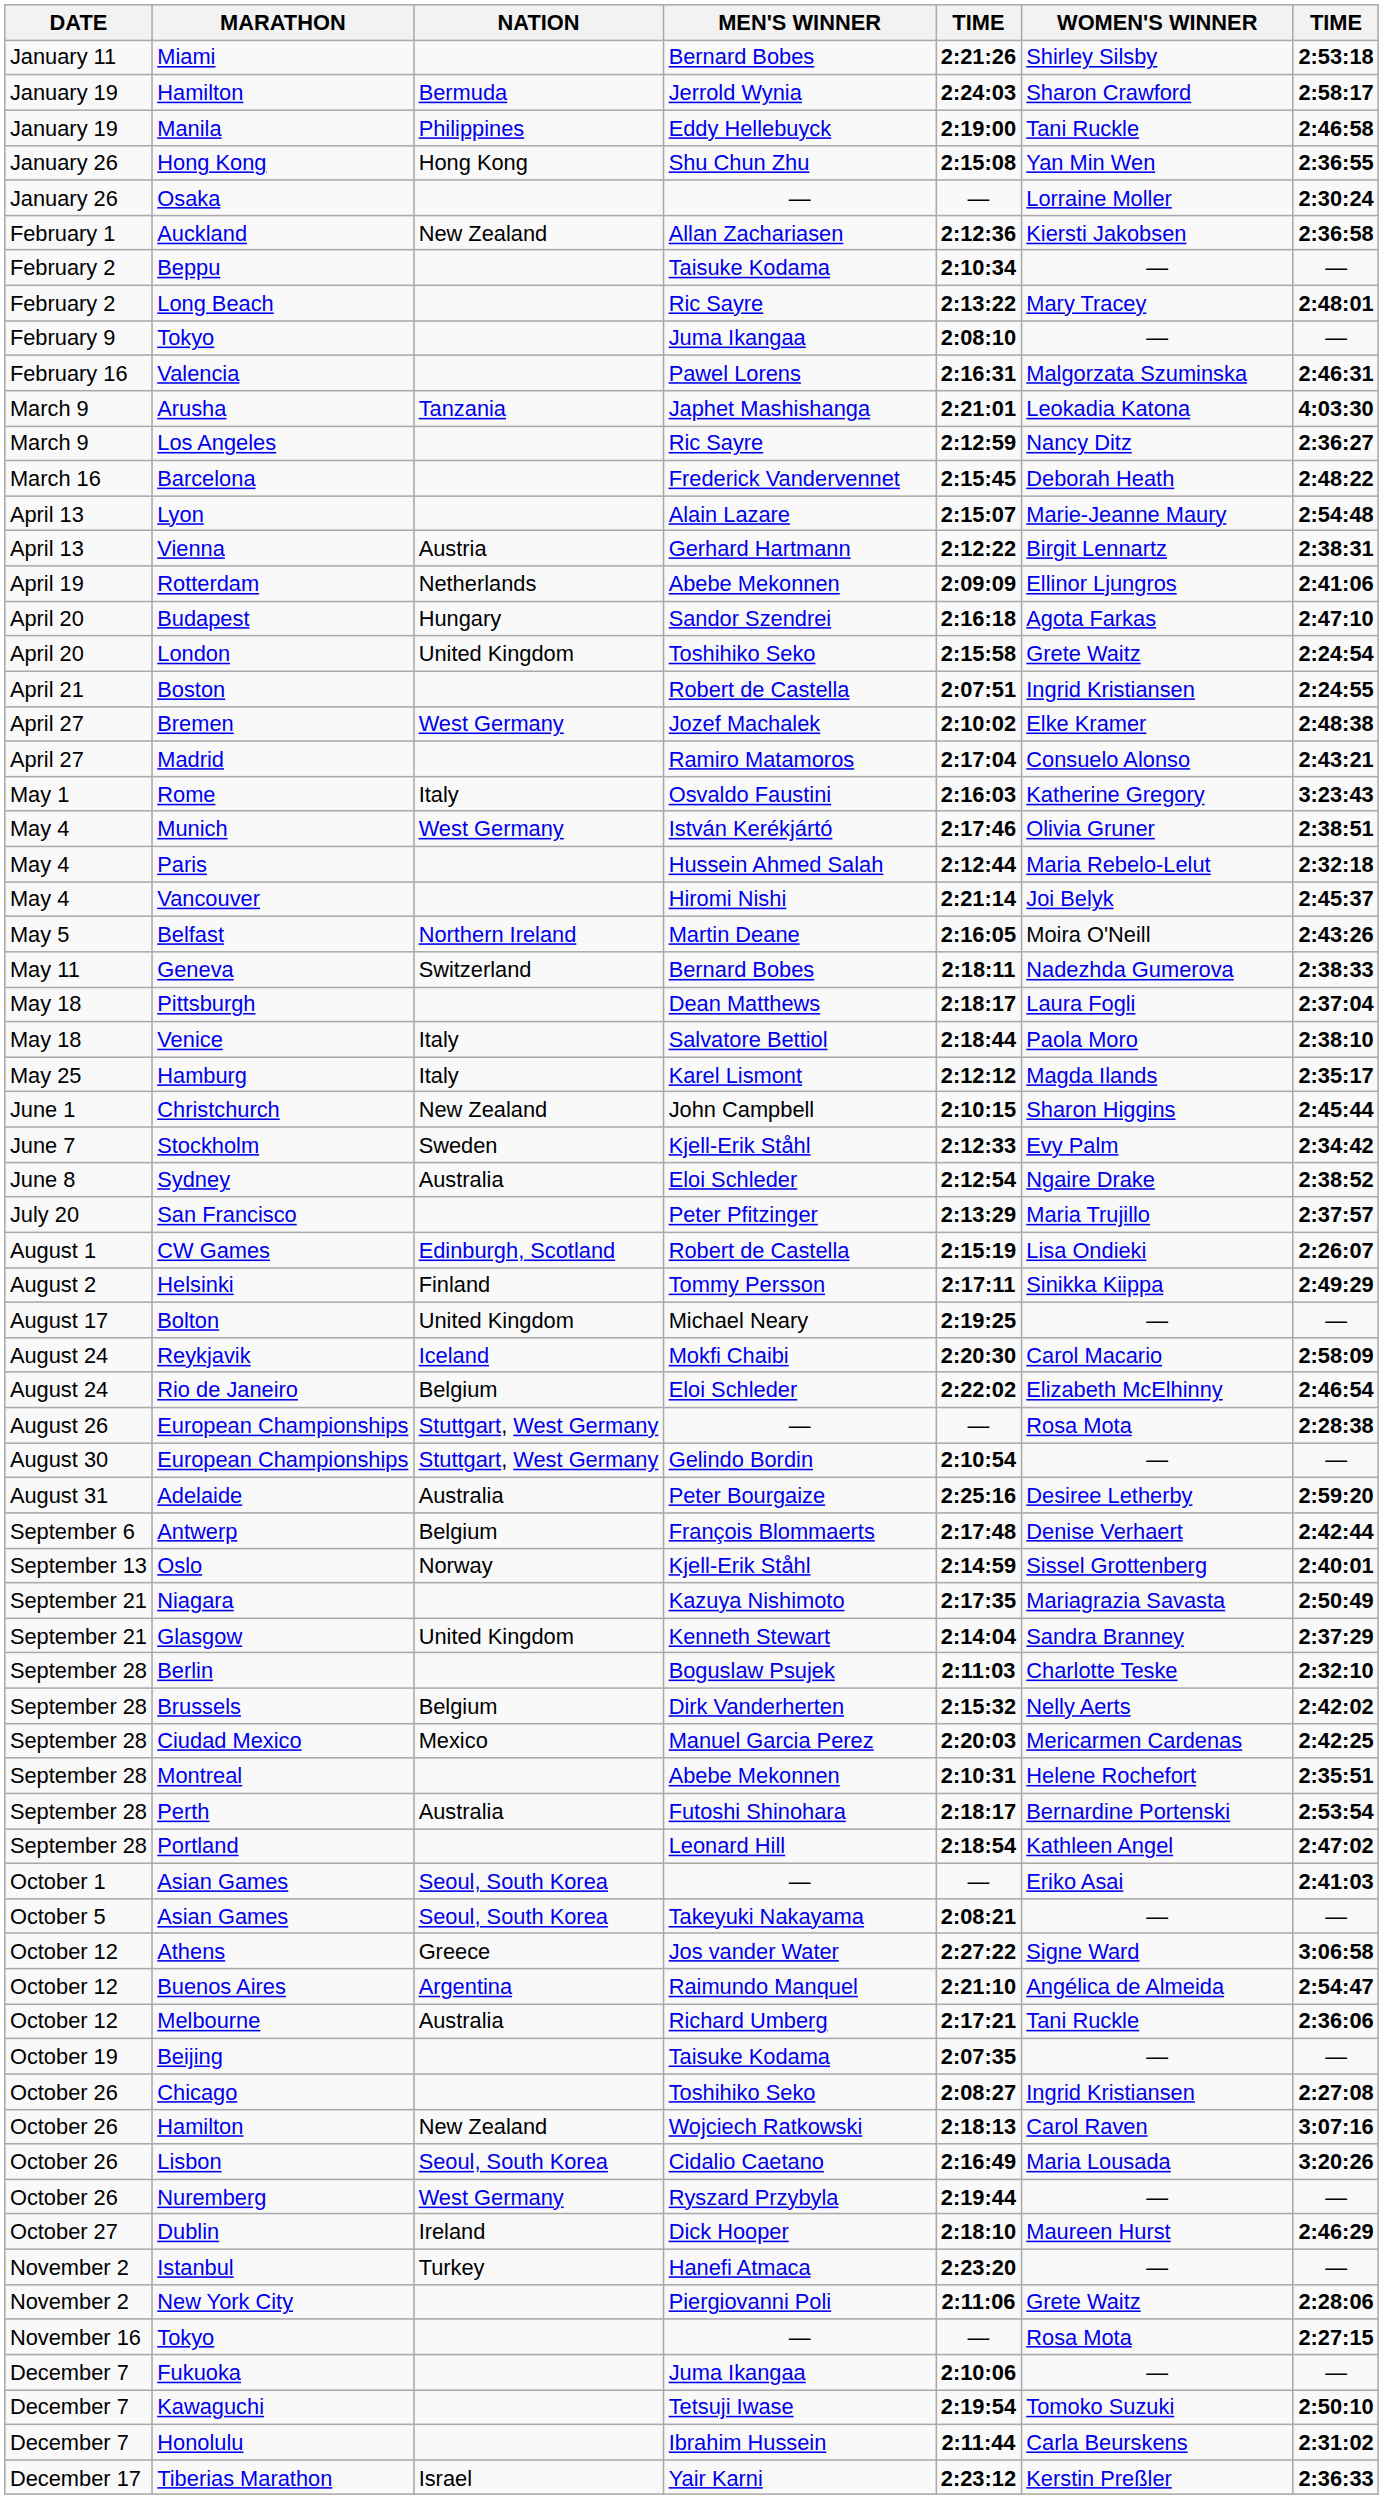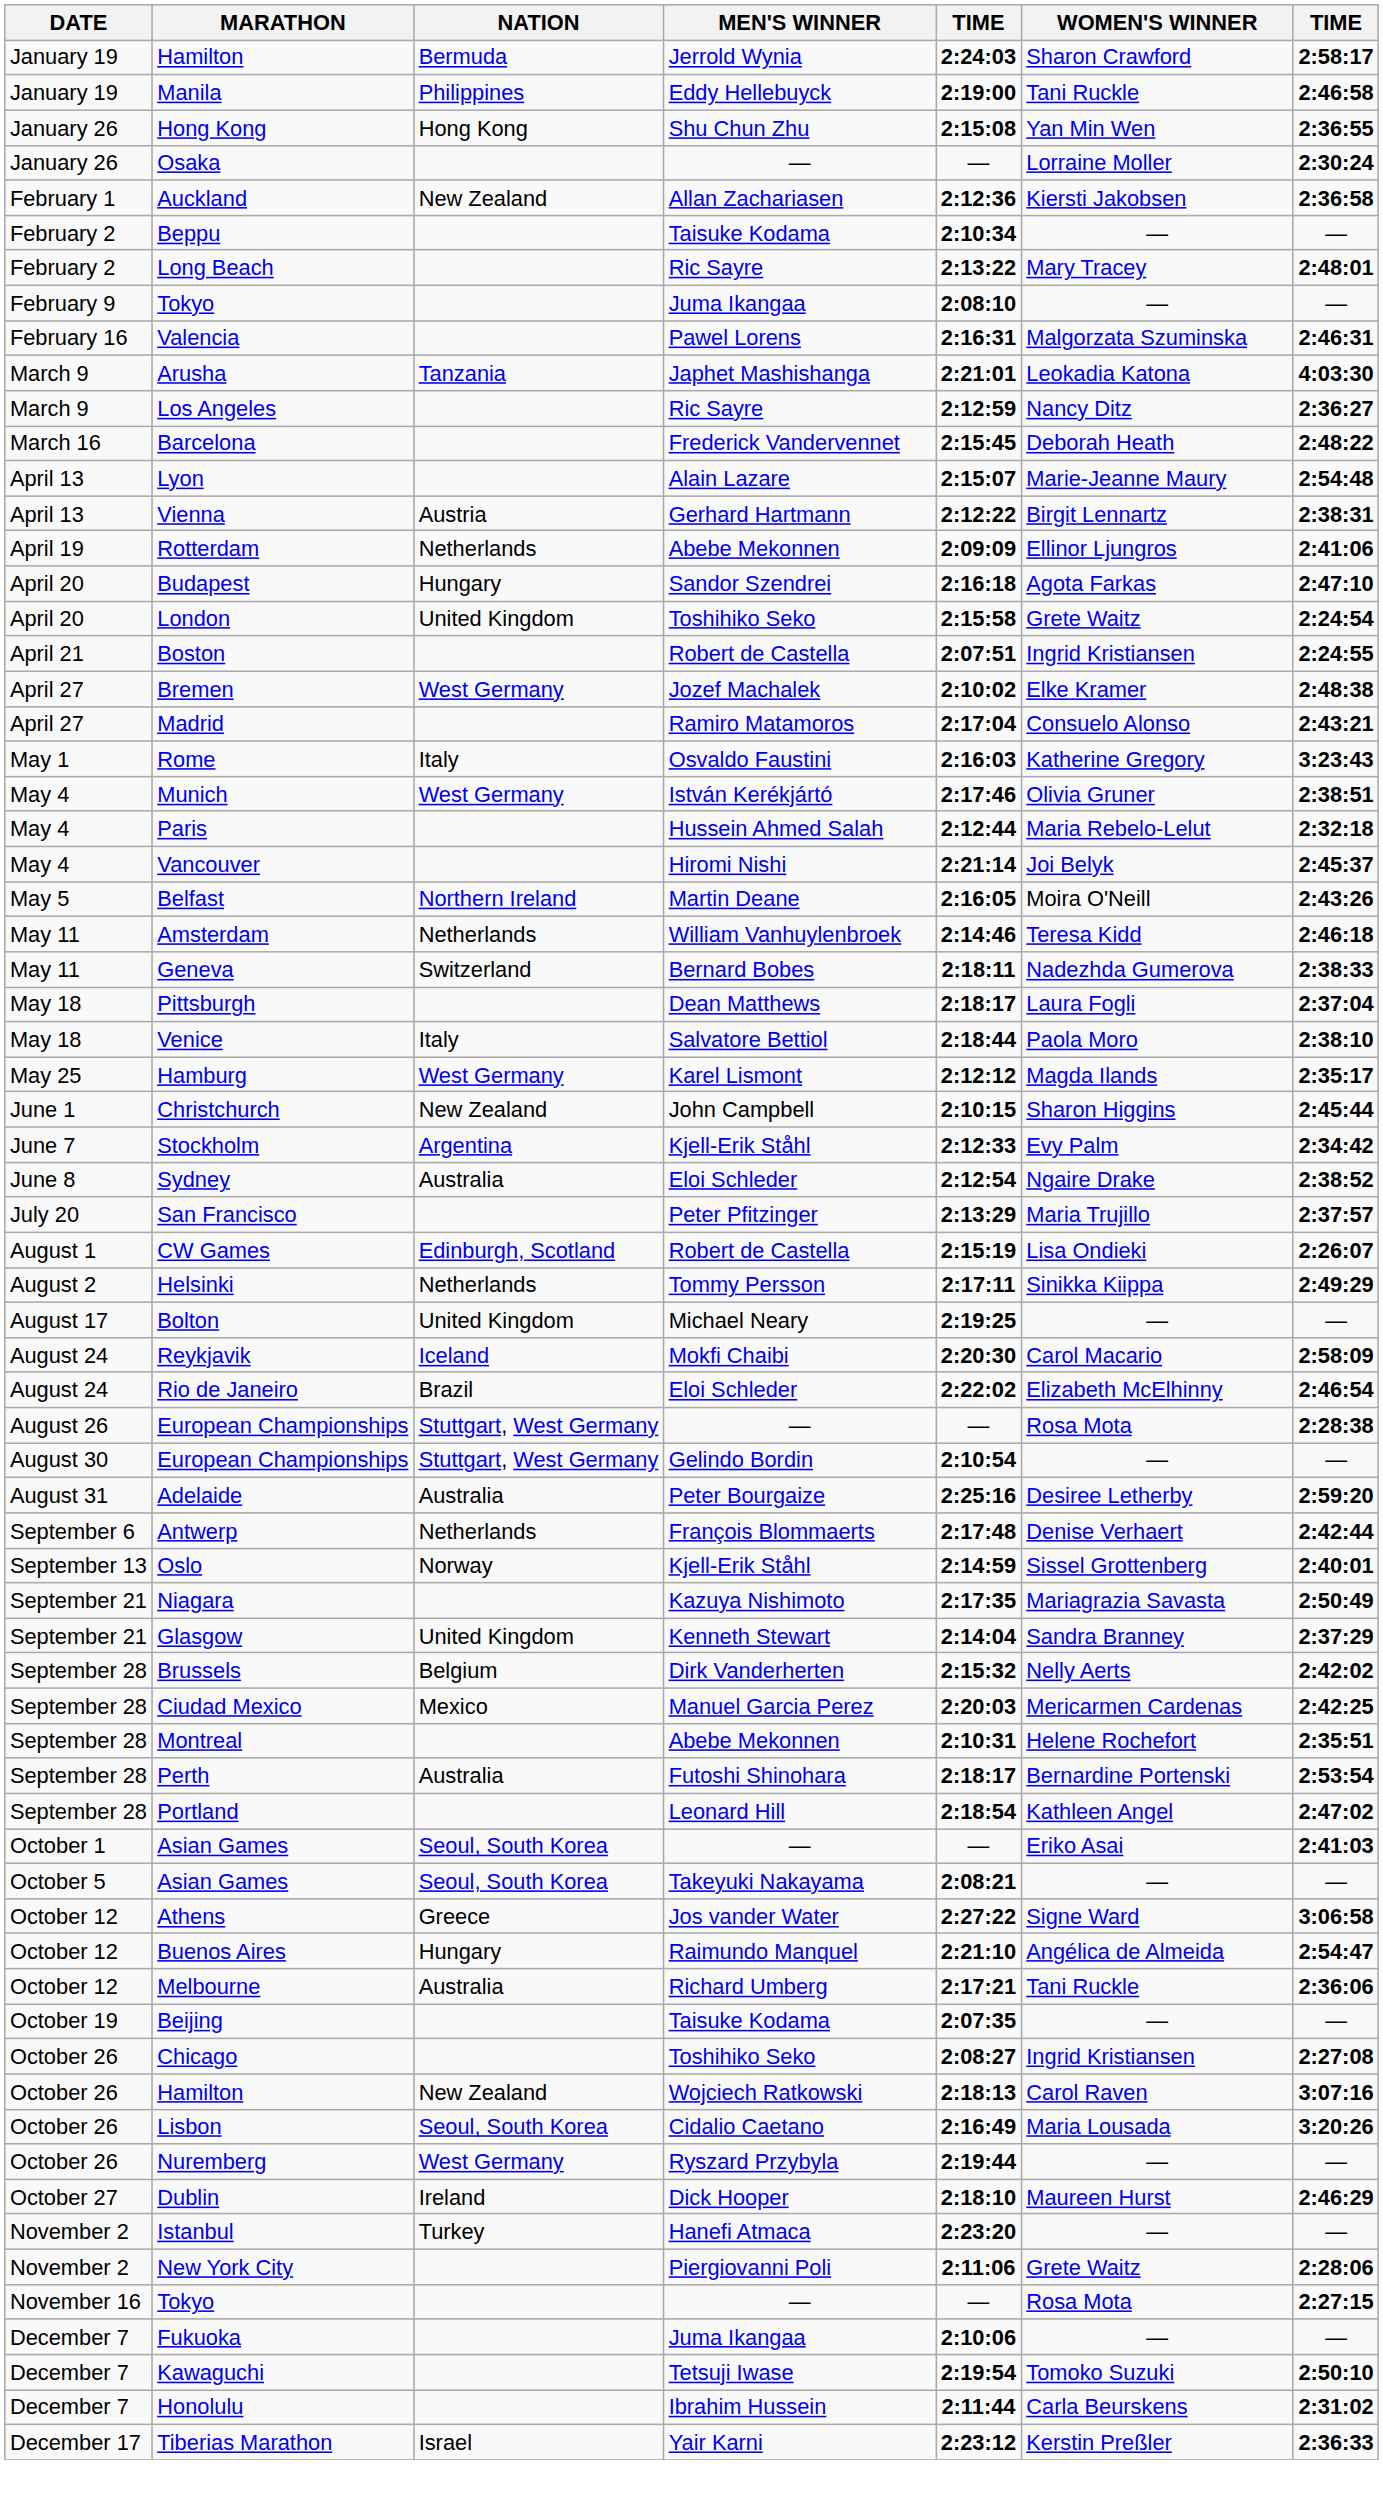- row: January 11 | Miami | Bernard Bobes | 2:21:26 | Shirley Silsby | 2:53:18
+ row: May 11 | Amsterdam | Netherlands | William Vanhuylenbroek | 2:14:46 | Teresa Kidd | 2:46:18
Hamburg | NATION: Italy -> West Germany
Stockholm | NATION: Sweden -> Argentina
Helsinki | NATION: Finland -> Netherlands
Rio de Janeiro | NATION: Belgium -> Brazil
Antwerp | NATION: Belgium -> Netherlands
- row: September 28 | Berlin | Boguslaw Psujek | 2:11:03 | Charlotte Teske | 2:32:10
Buenos Aires | NATION: Argentina -> Hungary
